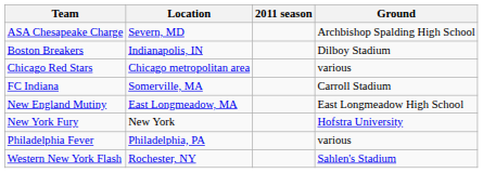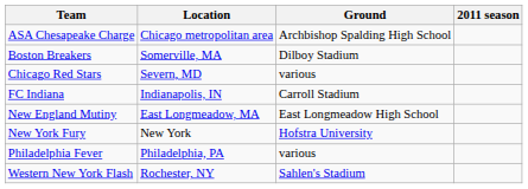columns swapped: Ground <-> 2011 season
ASA Chesapeake Charge | Location: Severn, MD -> Chicago metropolitan area
Boston Breakers | Location: Indianapolis, IN -> Somerville, MA
Chicago Red Stars | Location: Chicago metropolitan area -> Severn, MD
FC Indiana | Location: Somerville, MA -> Indianapolis, IN
